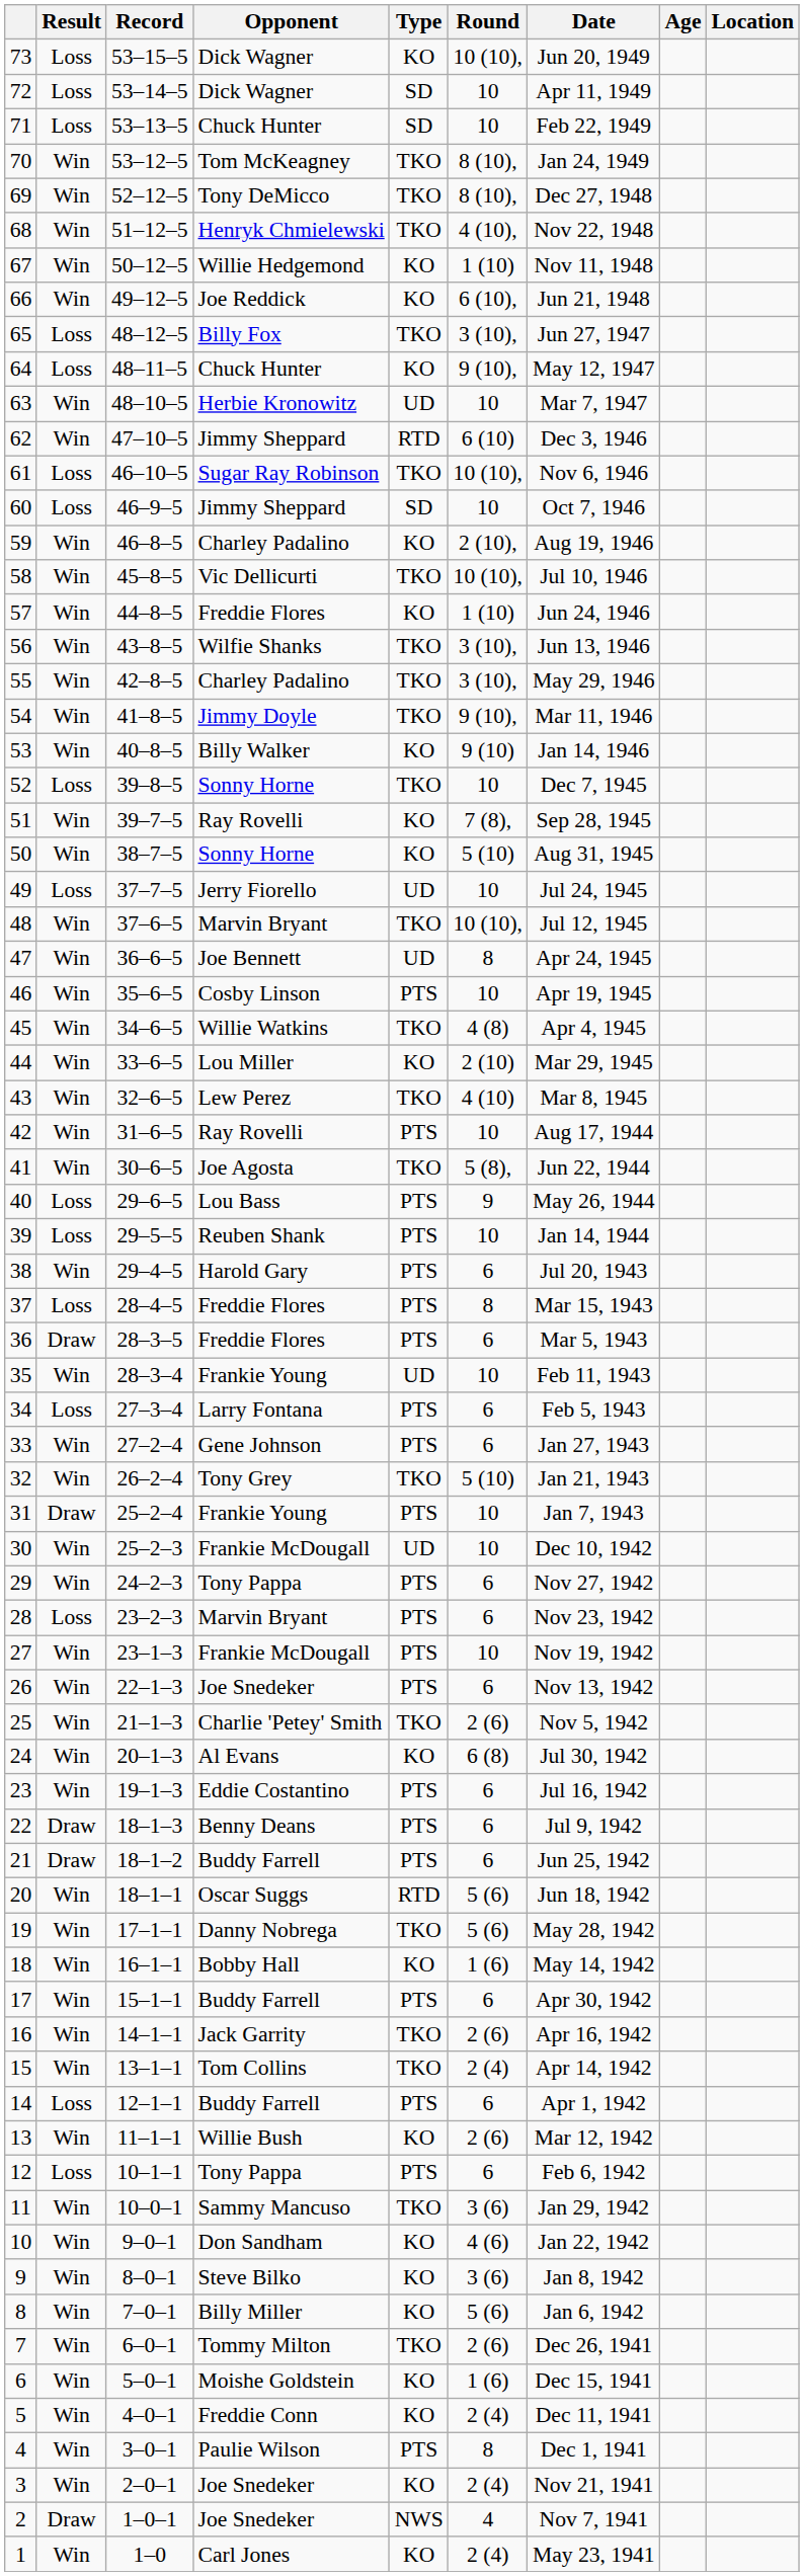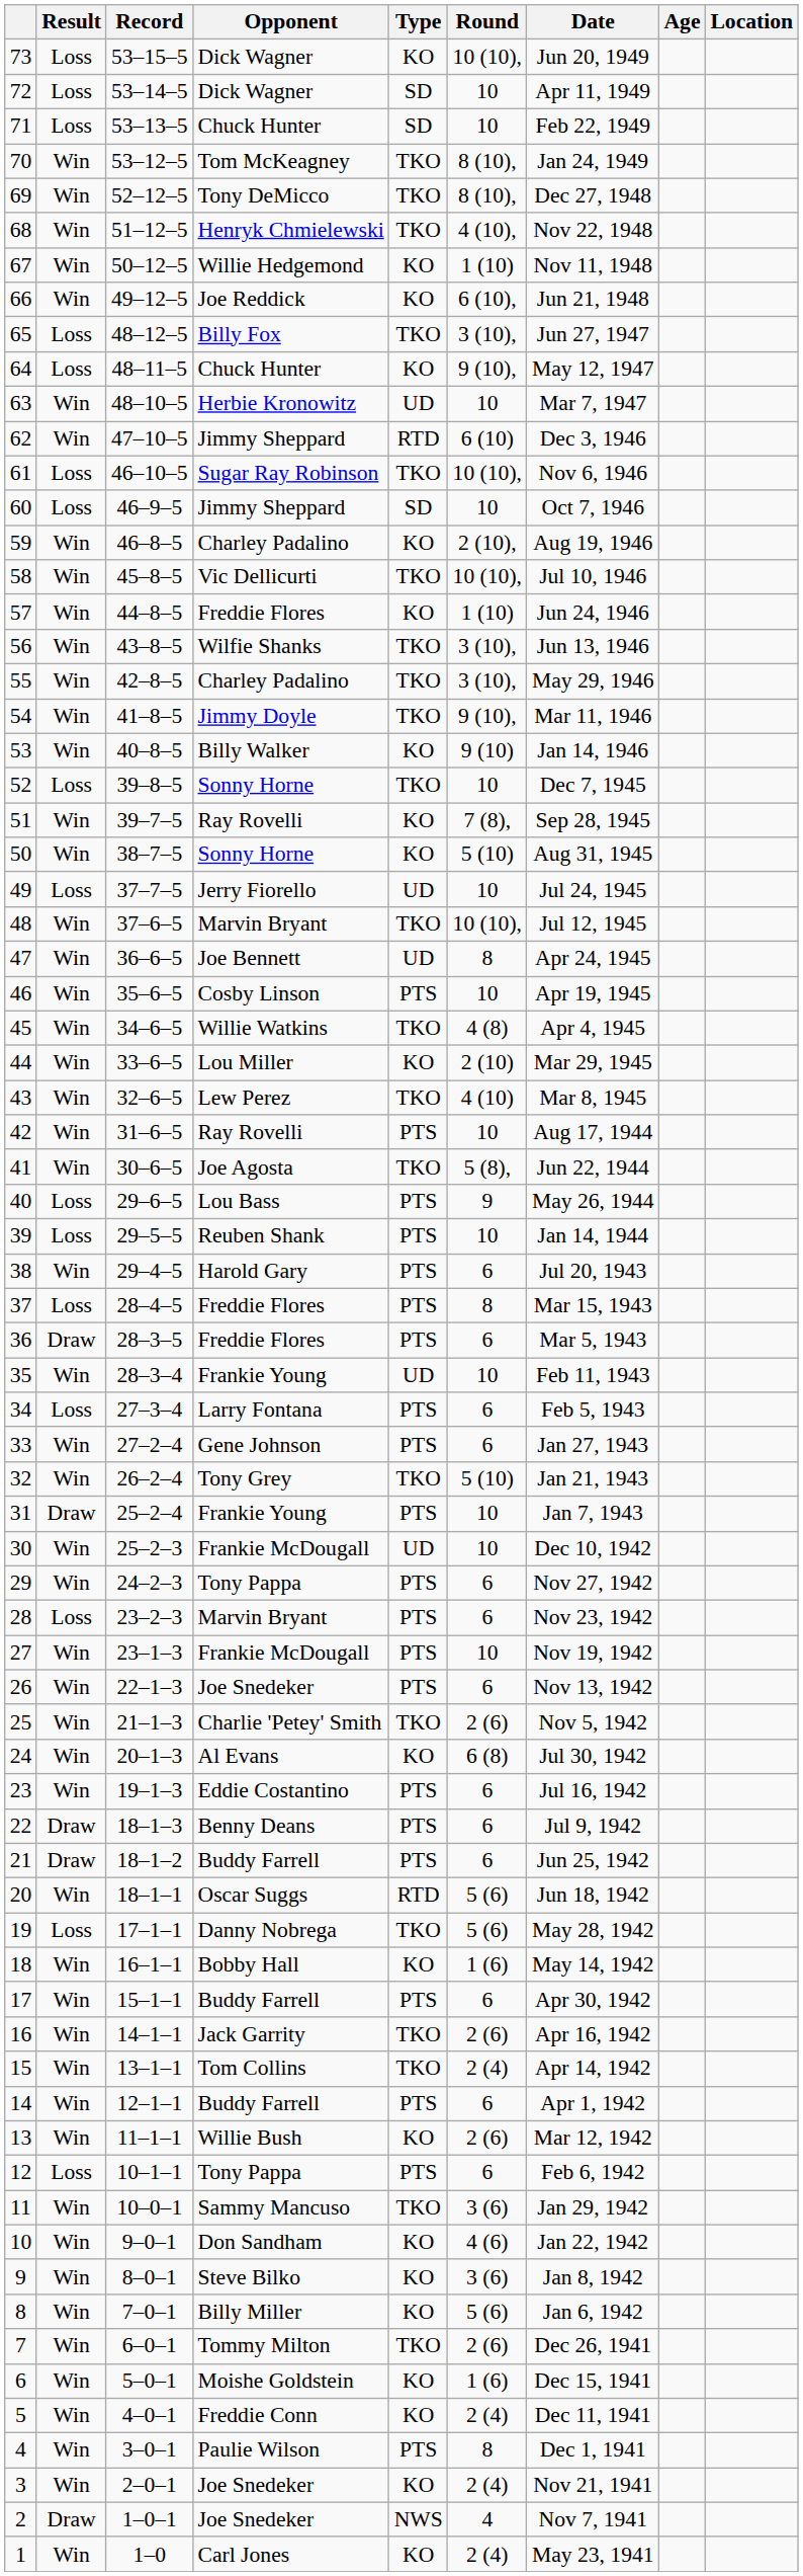19 | Result: Win -> Loss
14 | Result: Loss -> Win
